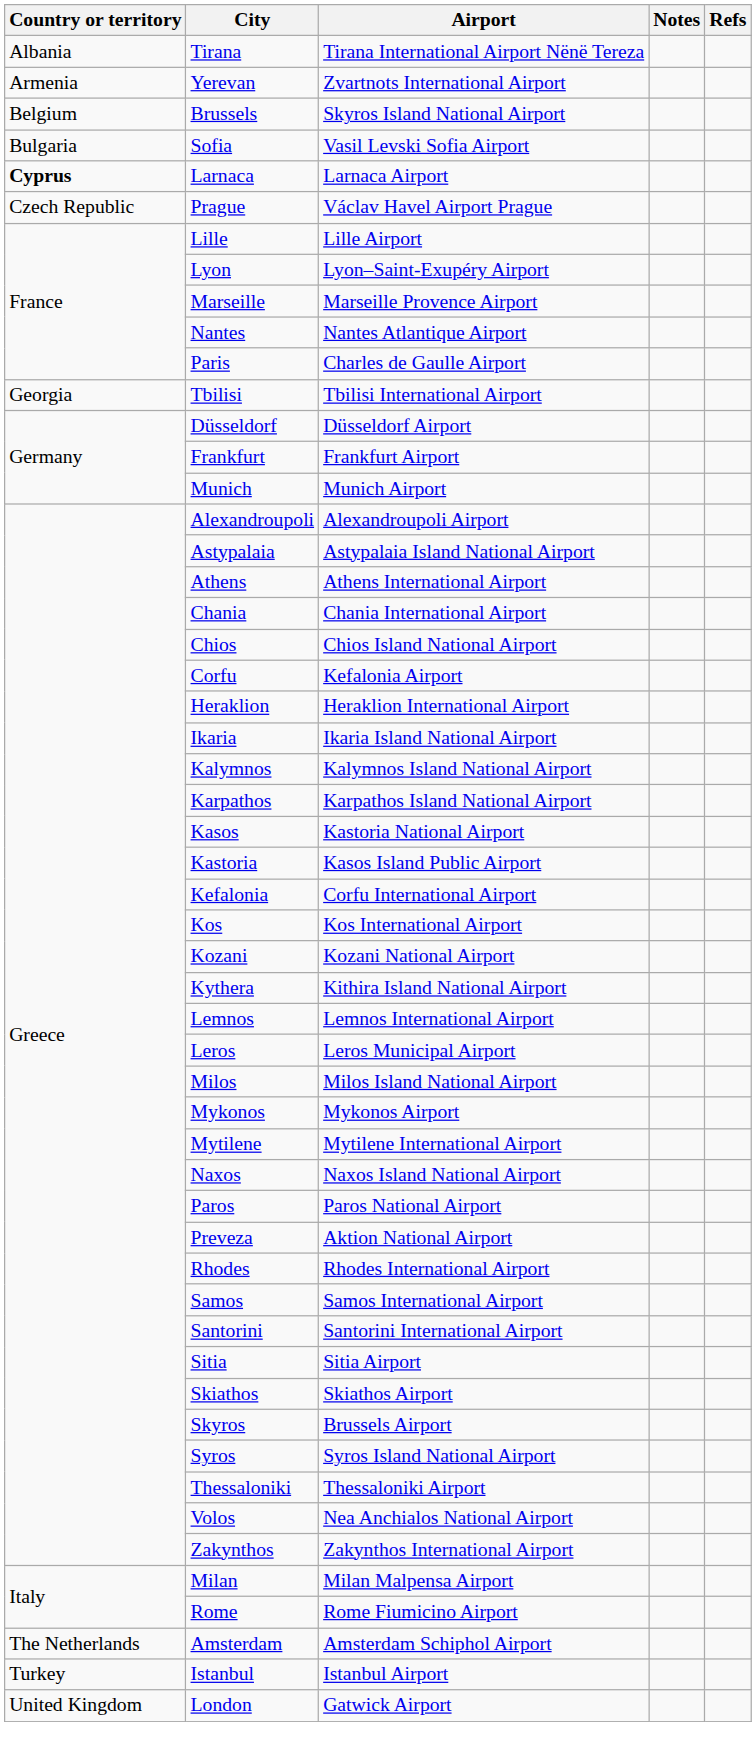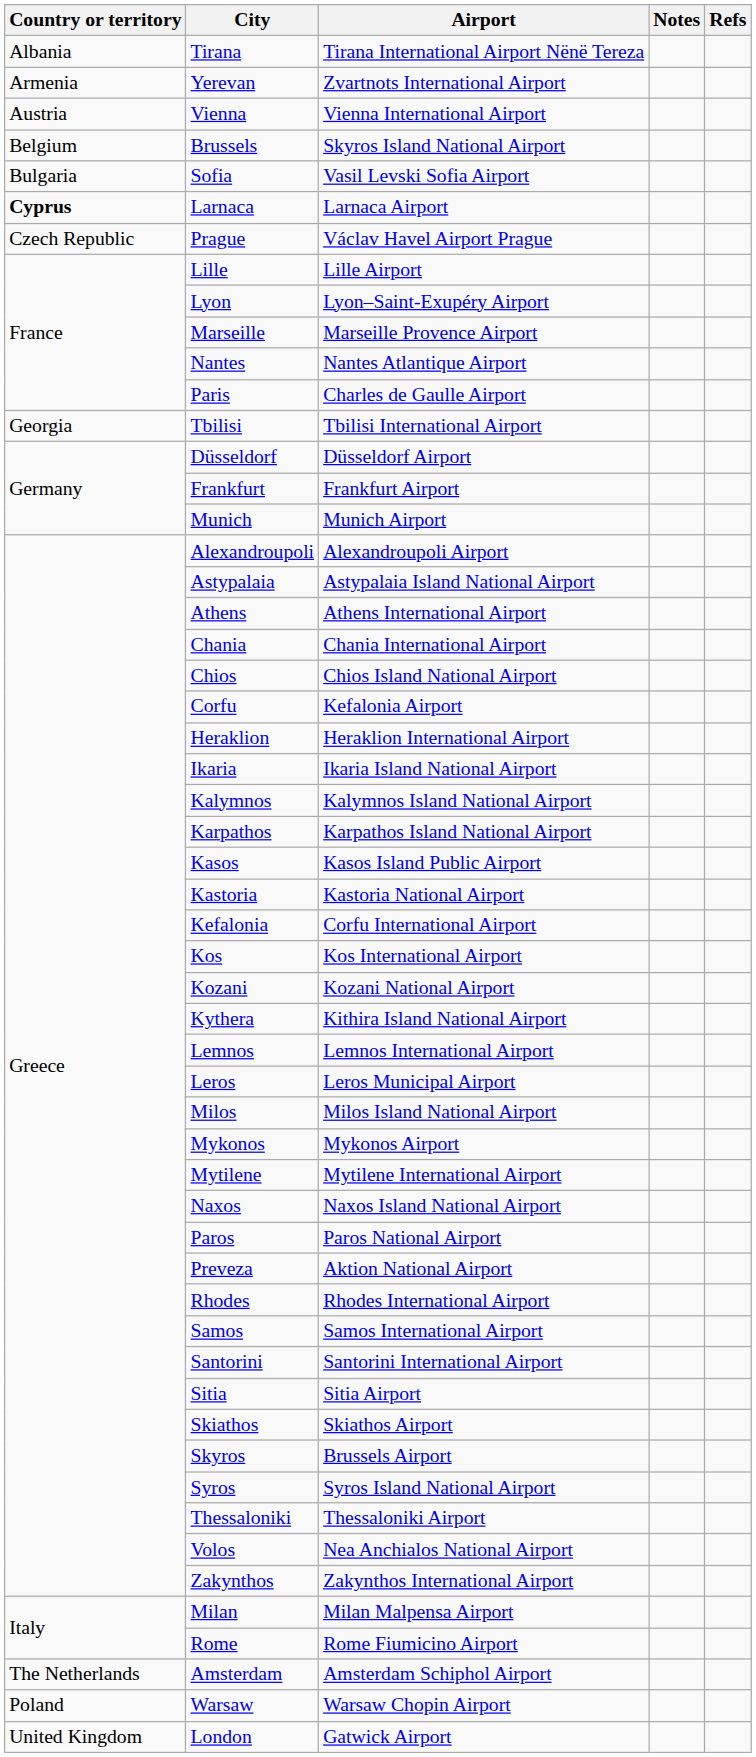+ row: Austria | Vienna | Vienna International Airport
Kasos | Airport: Kastoria National Airport -> Kasos Island Public Airport
Kastoria | Airport: Kasos Island Public Airport -> Kastoria National Airport
+ row: Poland | Warsaw | Warsaw Chopin Airport
- row: Turkey | Istanbul | Istanbul Airport
